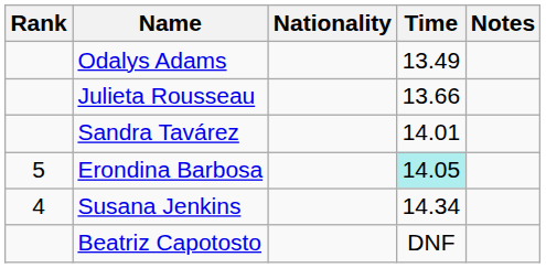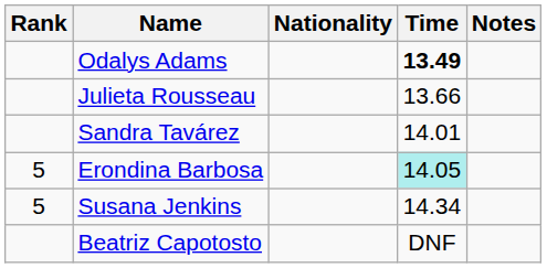Odalys Adams | Time: normal -> bold
Susana Jenkins | Rank: 4 -> 5
